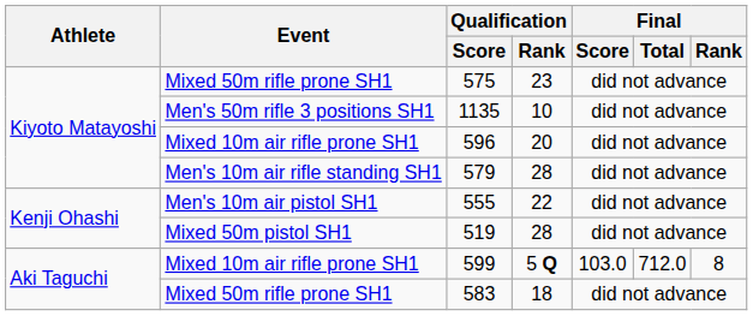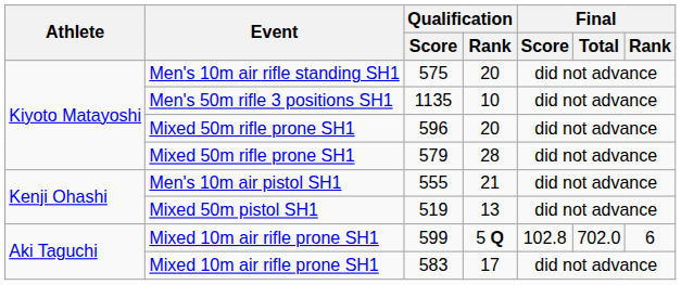575 | Event: Mixed 50m rifle prone SH1 -> Men's 10m air rifle standing SH1
575 | Qualification / Rank: 23 -> 20
596 | Event: Mixed 10m air rifle prone SH1 -> Mixed 50m rifle prone SH1
579 | Event: Men's 10m air rifle standing SH1 -> Mixed 50m rifle prone SH1
555 | Qualification / Rank: 22 -> 21
519 | Qualification / Rank: 28 -> 13
599 | Final / Score: 103.0 -> 102.8
599 | Final / Total: 712.0 -> 702.0
599 | Final / Rank: 8 -> 6
583 | Event: Mixed 50m rifle prone SH1 -> Mixed 10m air rifle prone SH1
583 | Qualification / Rank: 18 -> 17
